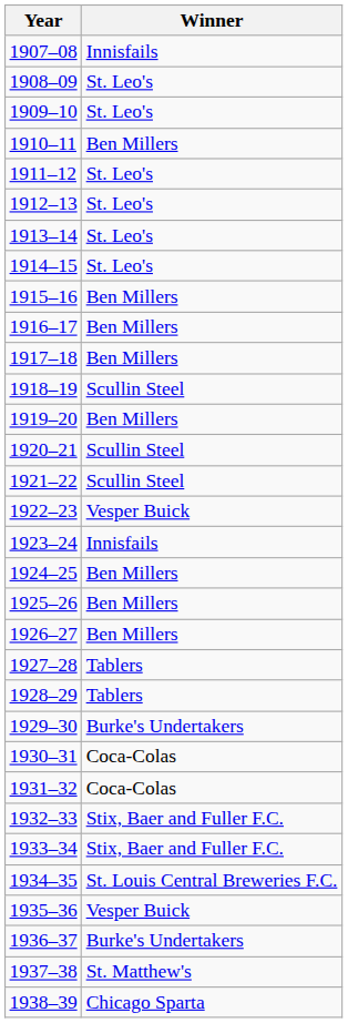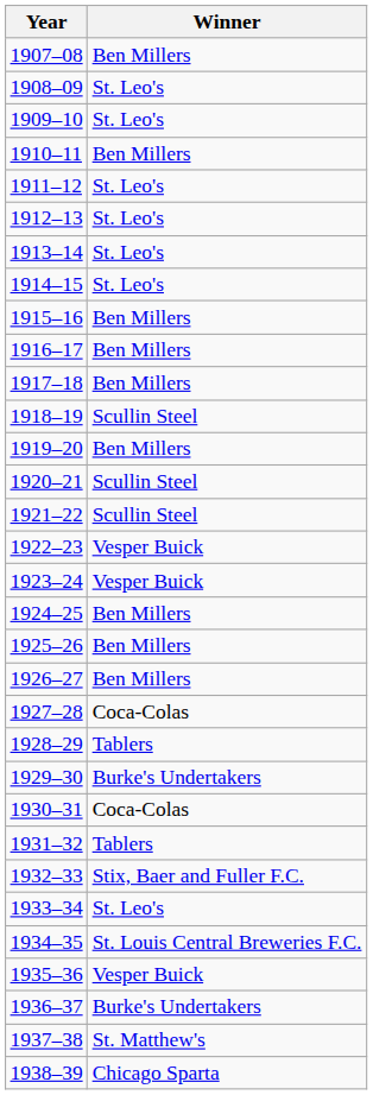1907–08 | Winner: Innisfails -> Ben Millers
1923–24 | Winner: Innisfails -> Vesper Buick
1927–28 | Winner: Tablers -> Coca-Colas
1931–32 | Winner: Coca-Colas -> Tablers
1933–34 | Winner: Stix, Baer and Fuller F.C. -> St. Leo's
